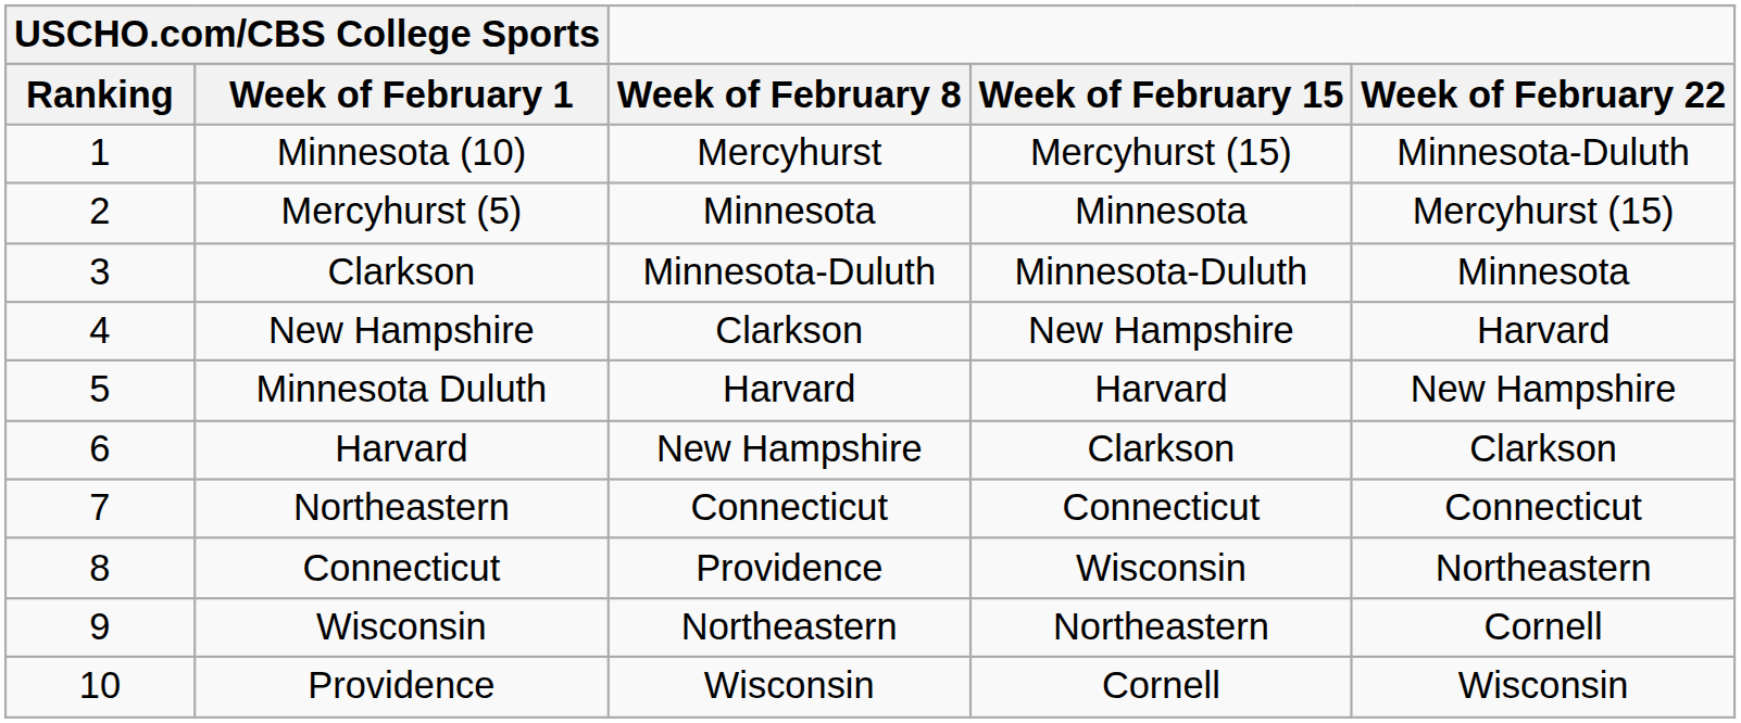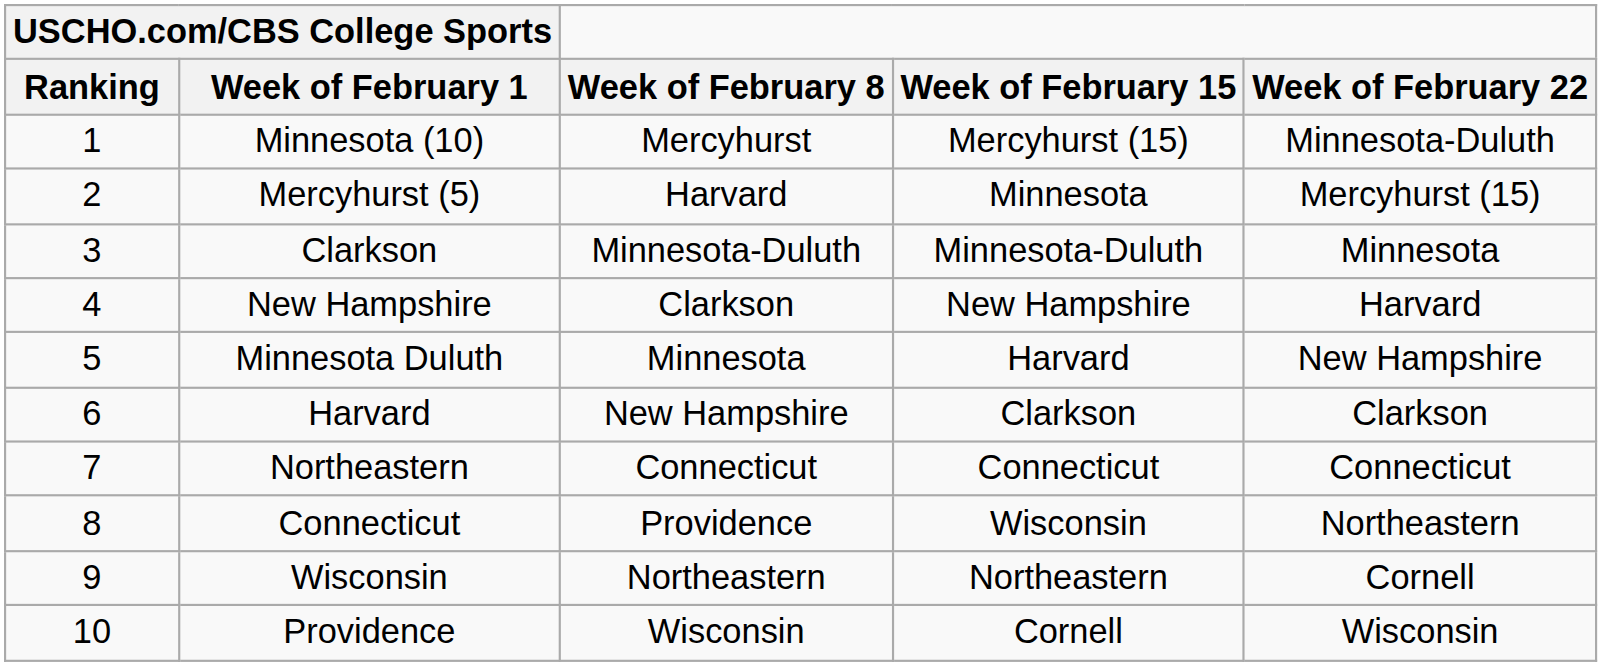Mercyhurst (5) | Week of February 8: Minnesota -> Harvard
Minnesota Duluth | Week of February 8: Harvard -> Minnesota
